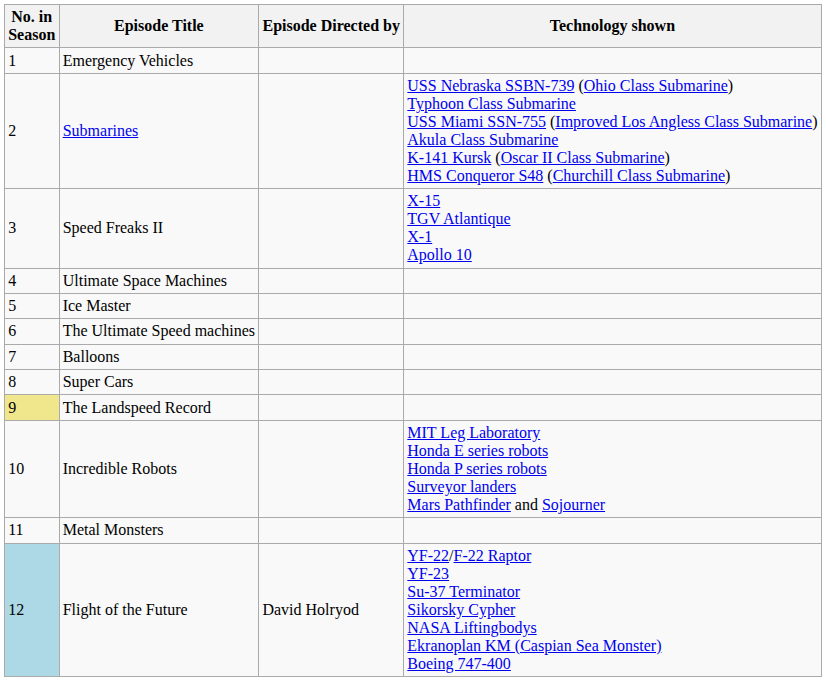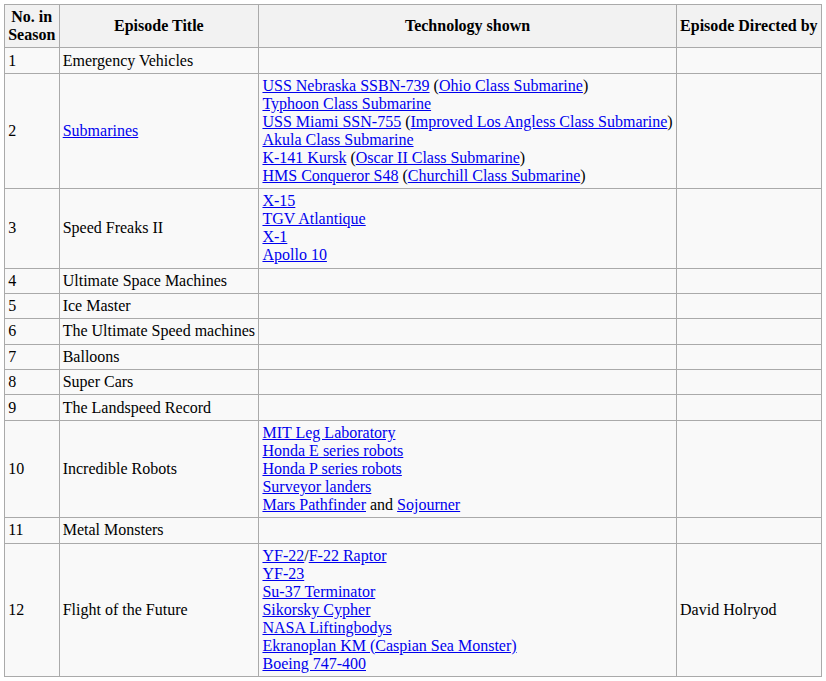columns swapped: Technology shown <-> Episode Directed by
The Landspeed Record | No. in Season: khaki background -> no background
Flight of the Future | No. in Season: lightblue background -> no background
